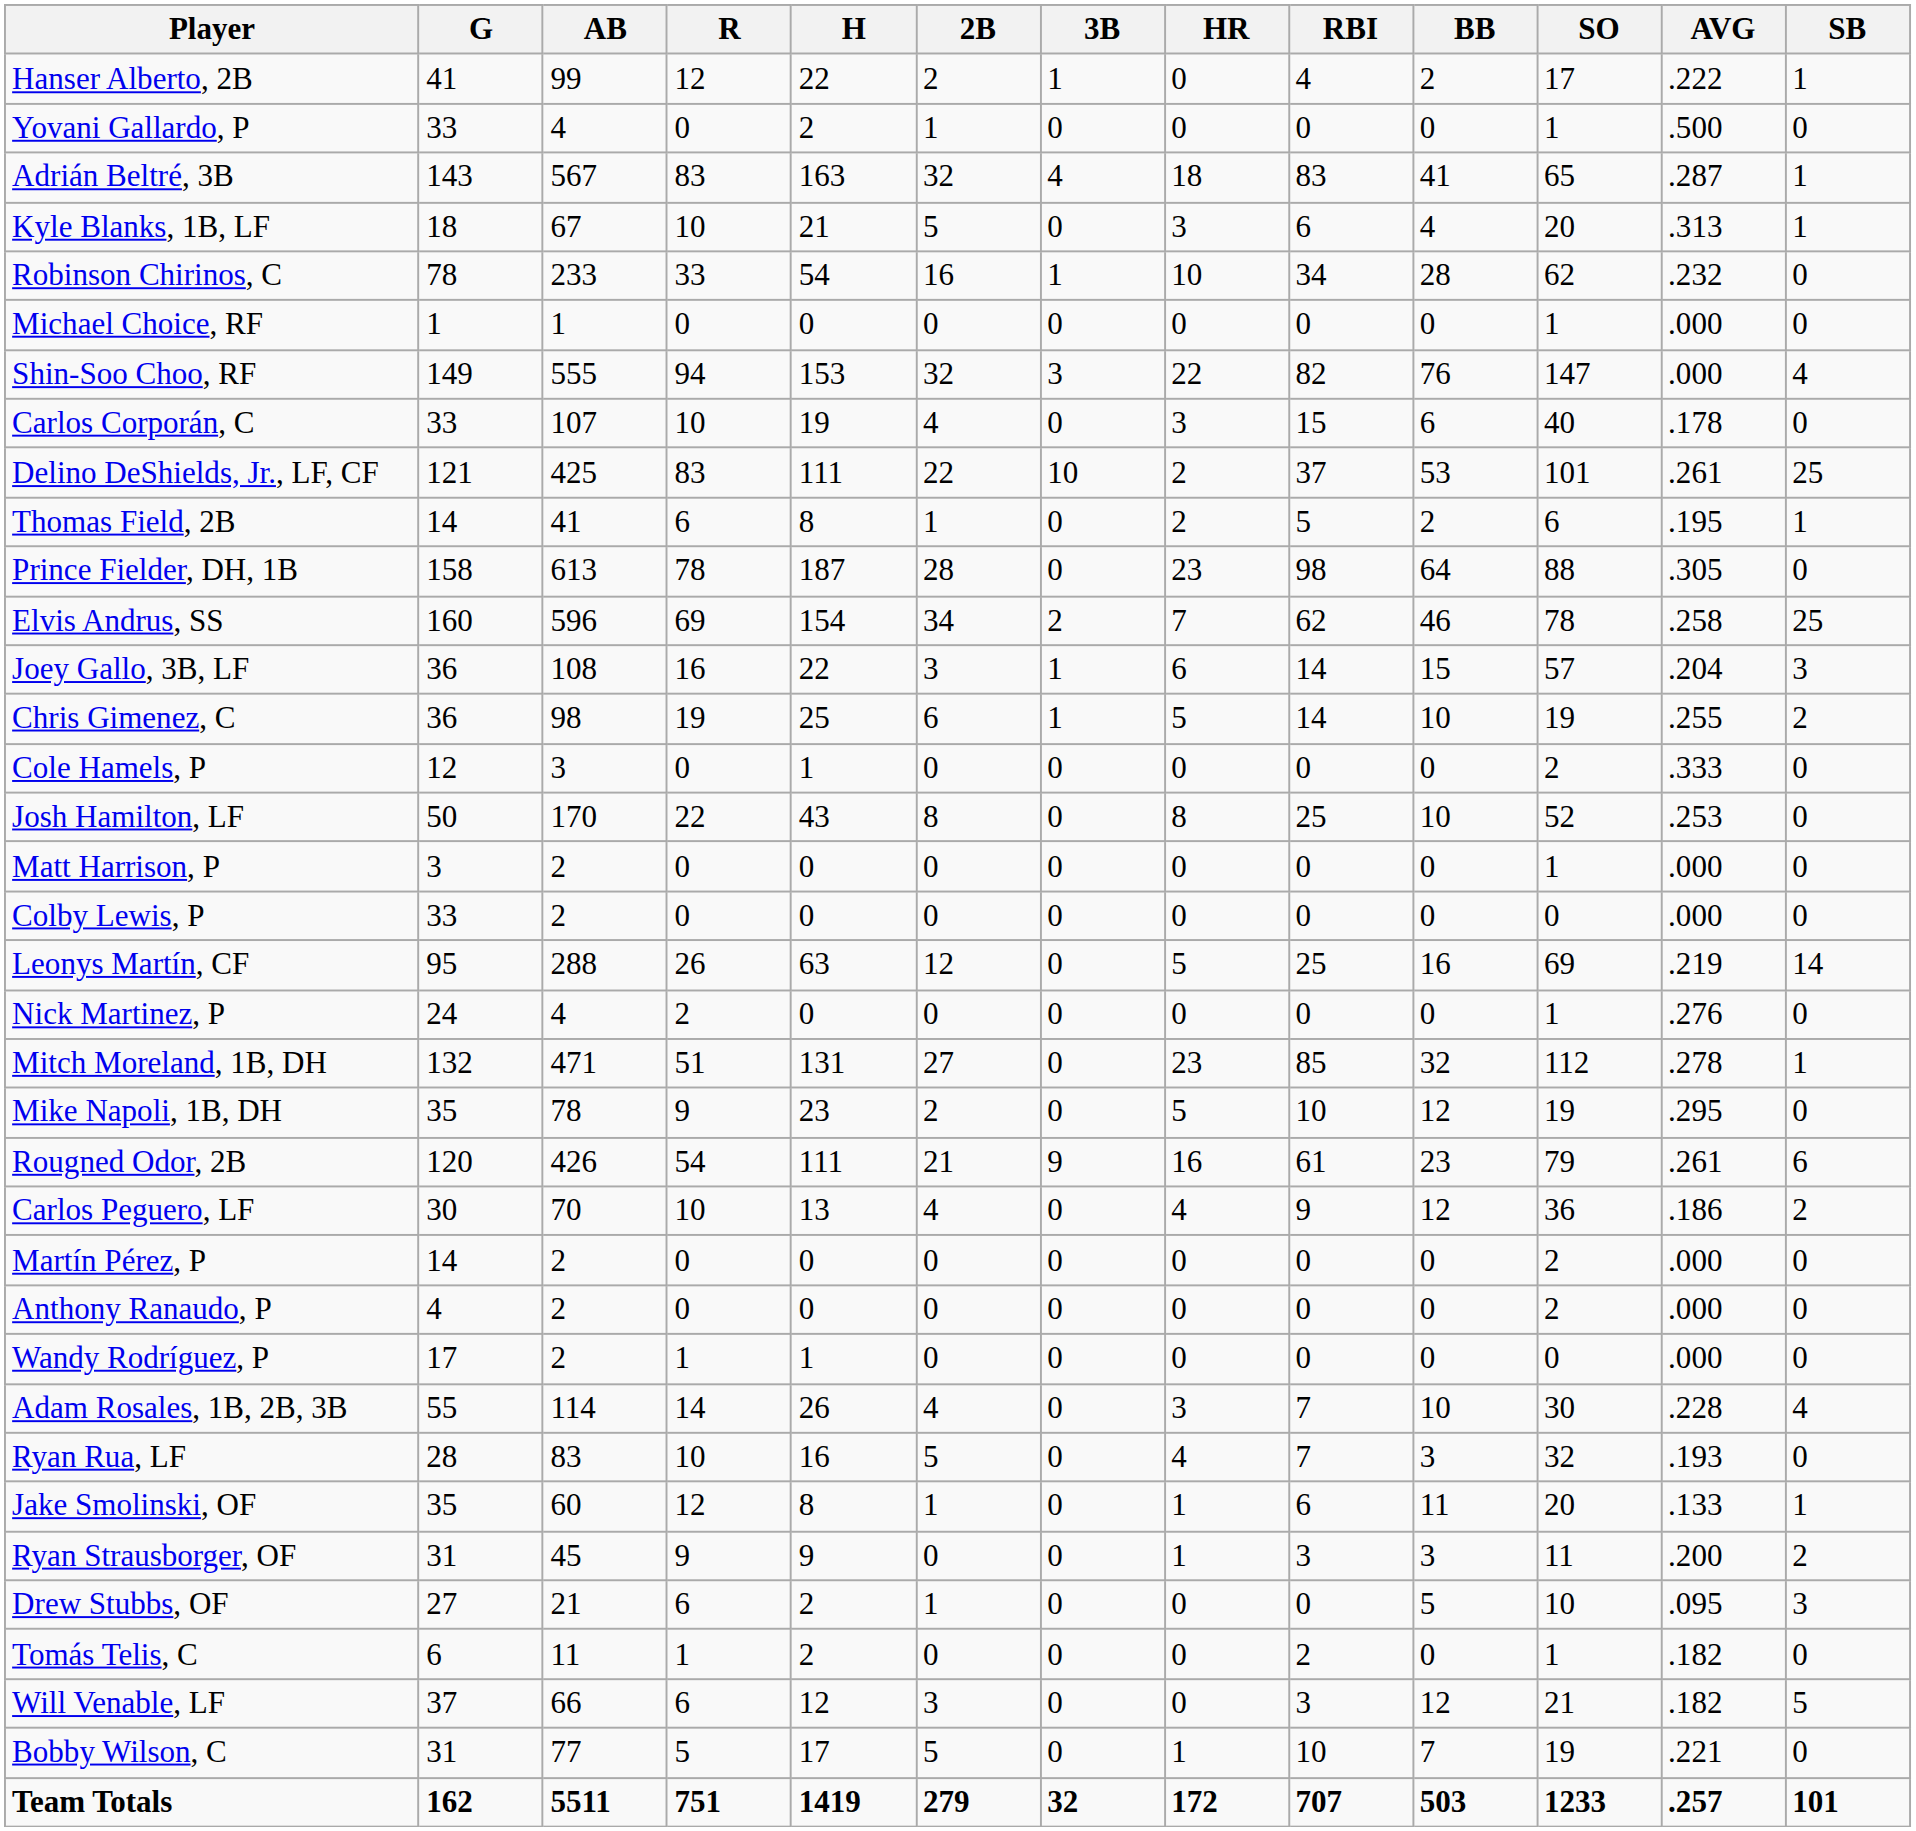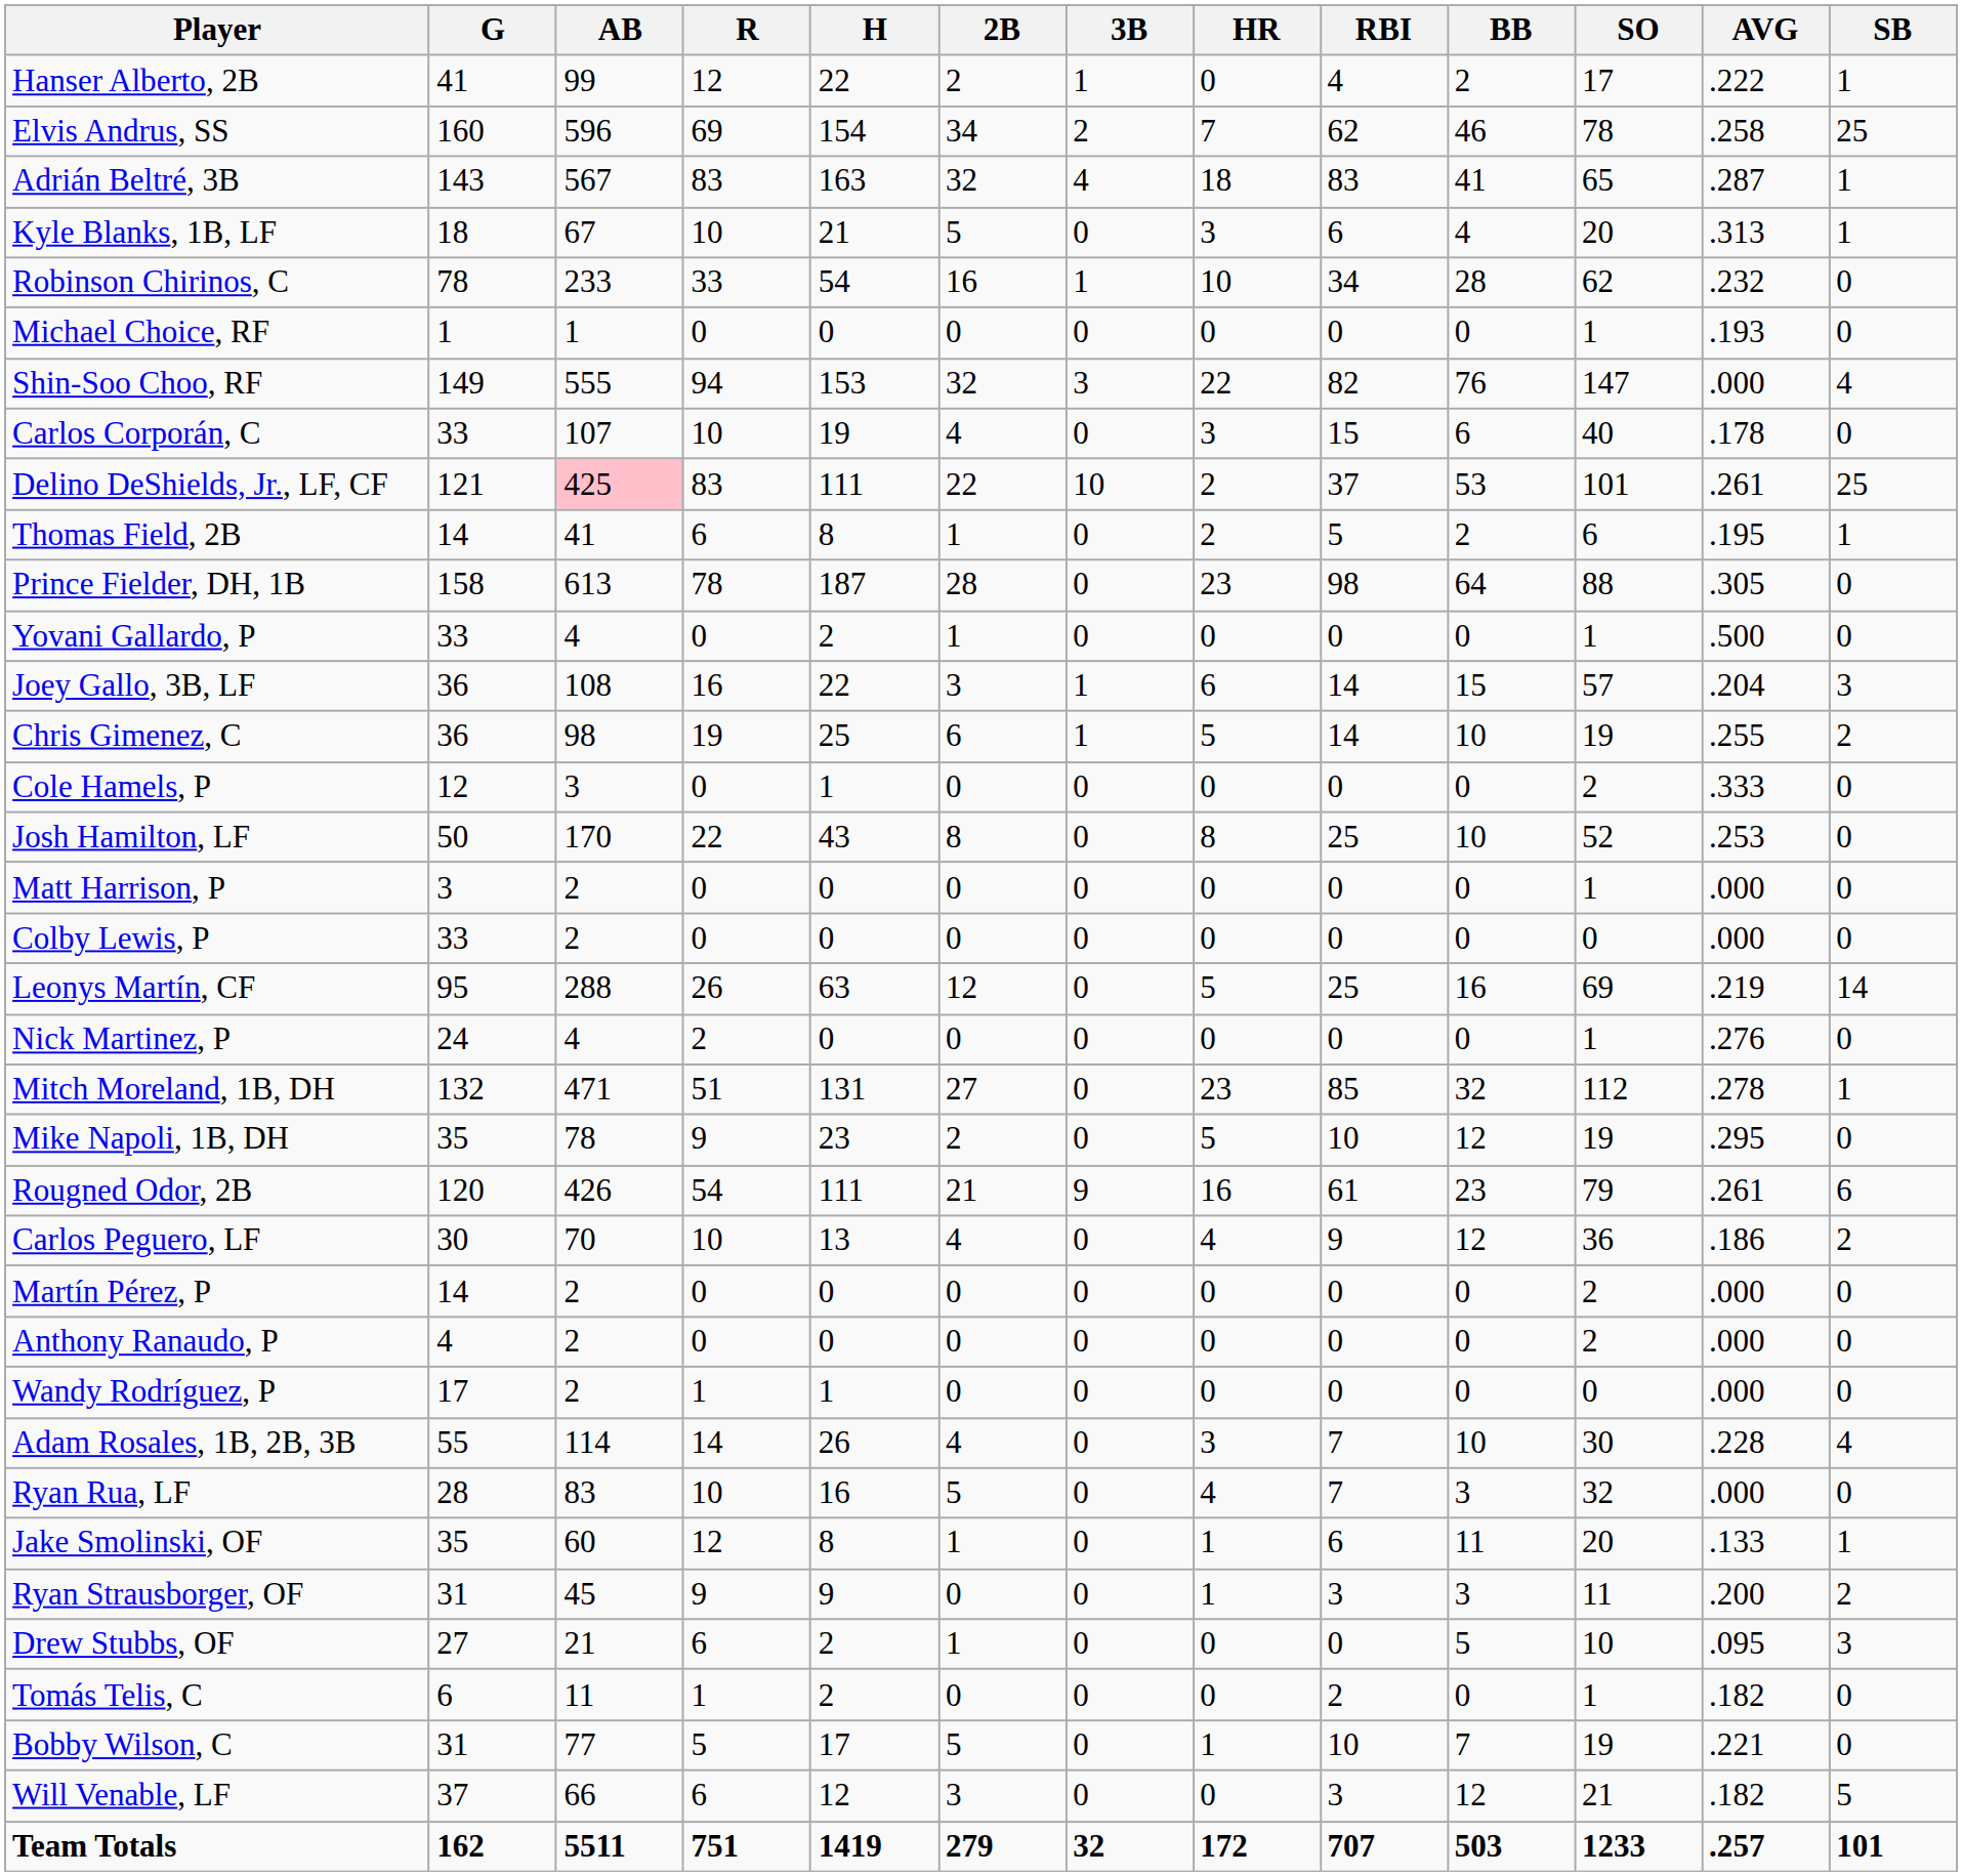rows swapped: Elvis Andrus, SS <-> Yovani Gallardo, P
Michael Choice, RF | AVG: .000 -> .193
Delino DeShields, Jr., LF, CF | AB: no background -> pink background
Ryan Rua, LF | AVG: .193 -> .000
rows swapped: Will Venable, LF <-> Bobby Wilson, C
